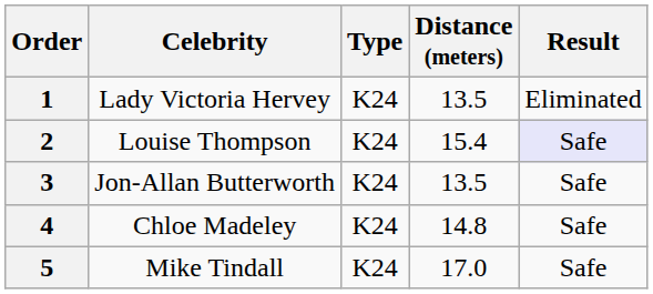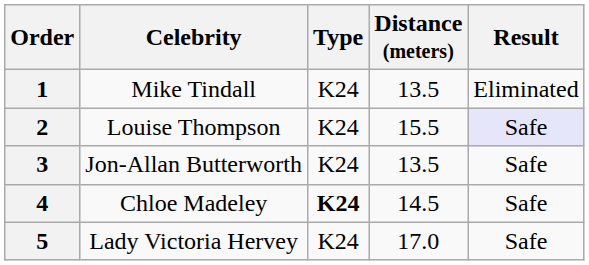1 | Celebrity: Lady Victoria Hervey -> Mike Tindall
2 | Distance (meters): 15.4 -> 15.5
4 | Type: normal -> bold
4 | Distance (meters): 14.8 -> 14.5
5 | Celebrity: Mike Tindall -> Lady Victoria Hervey
